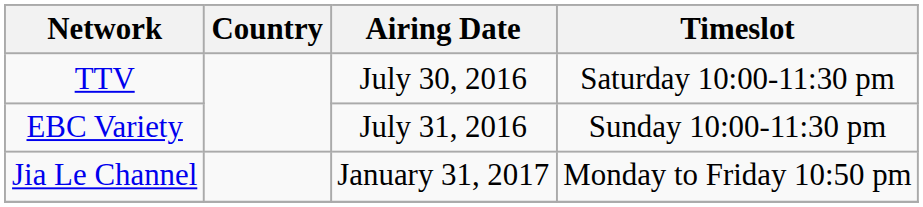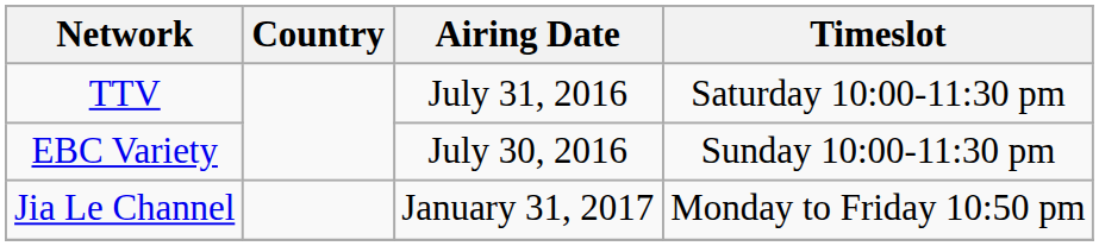TTV | Airing Date: July 30, 2016 -> July 31, 2016
EBC Variety | Airing Date: July 31, 2016 -> July 30, 2016
